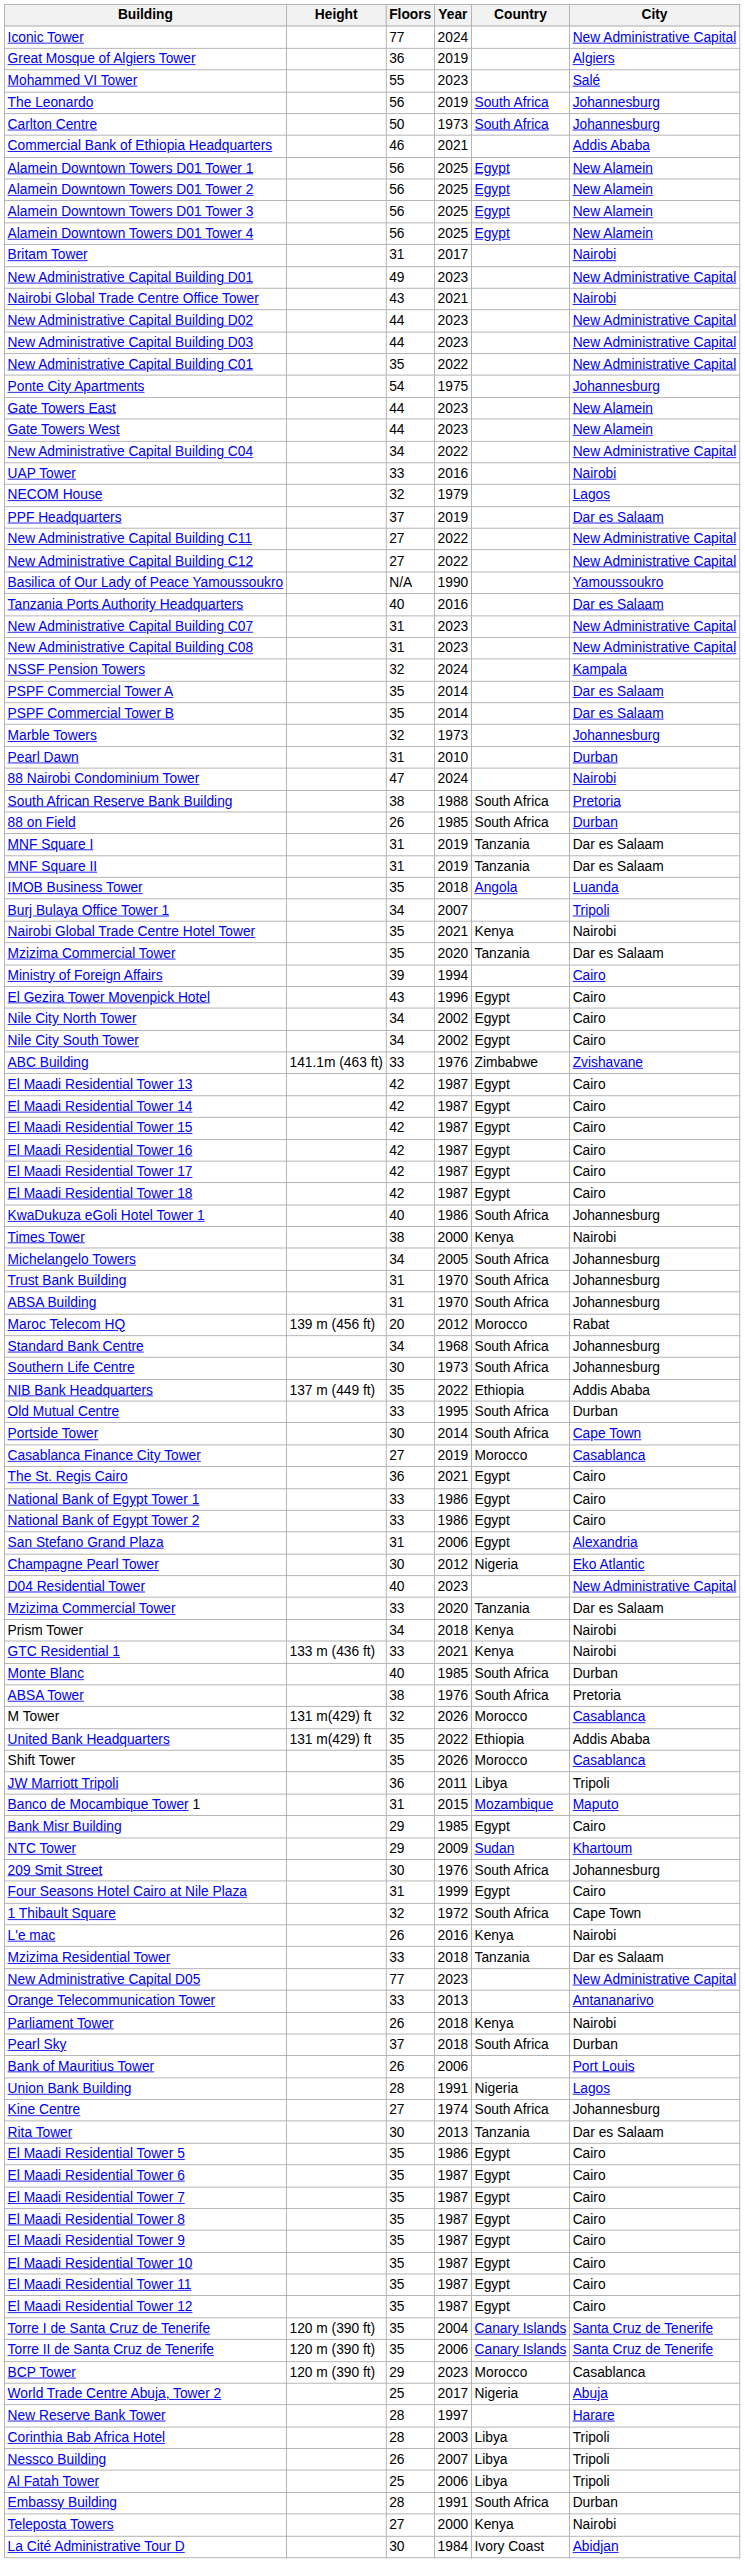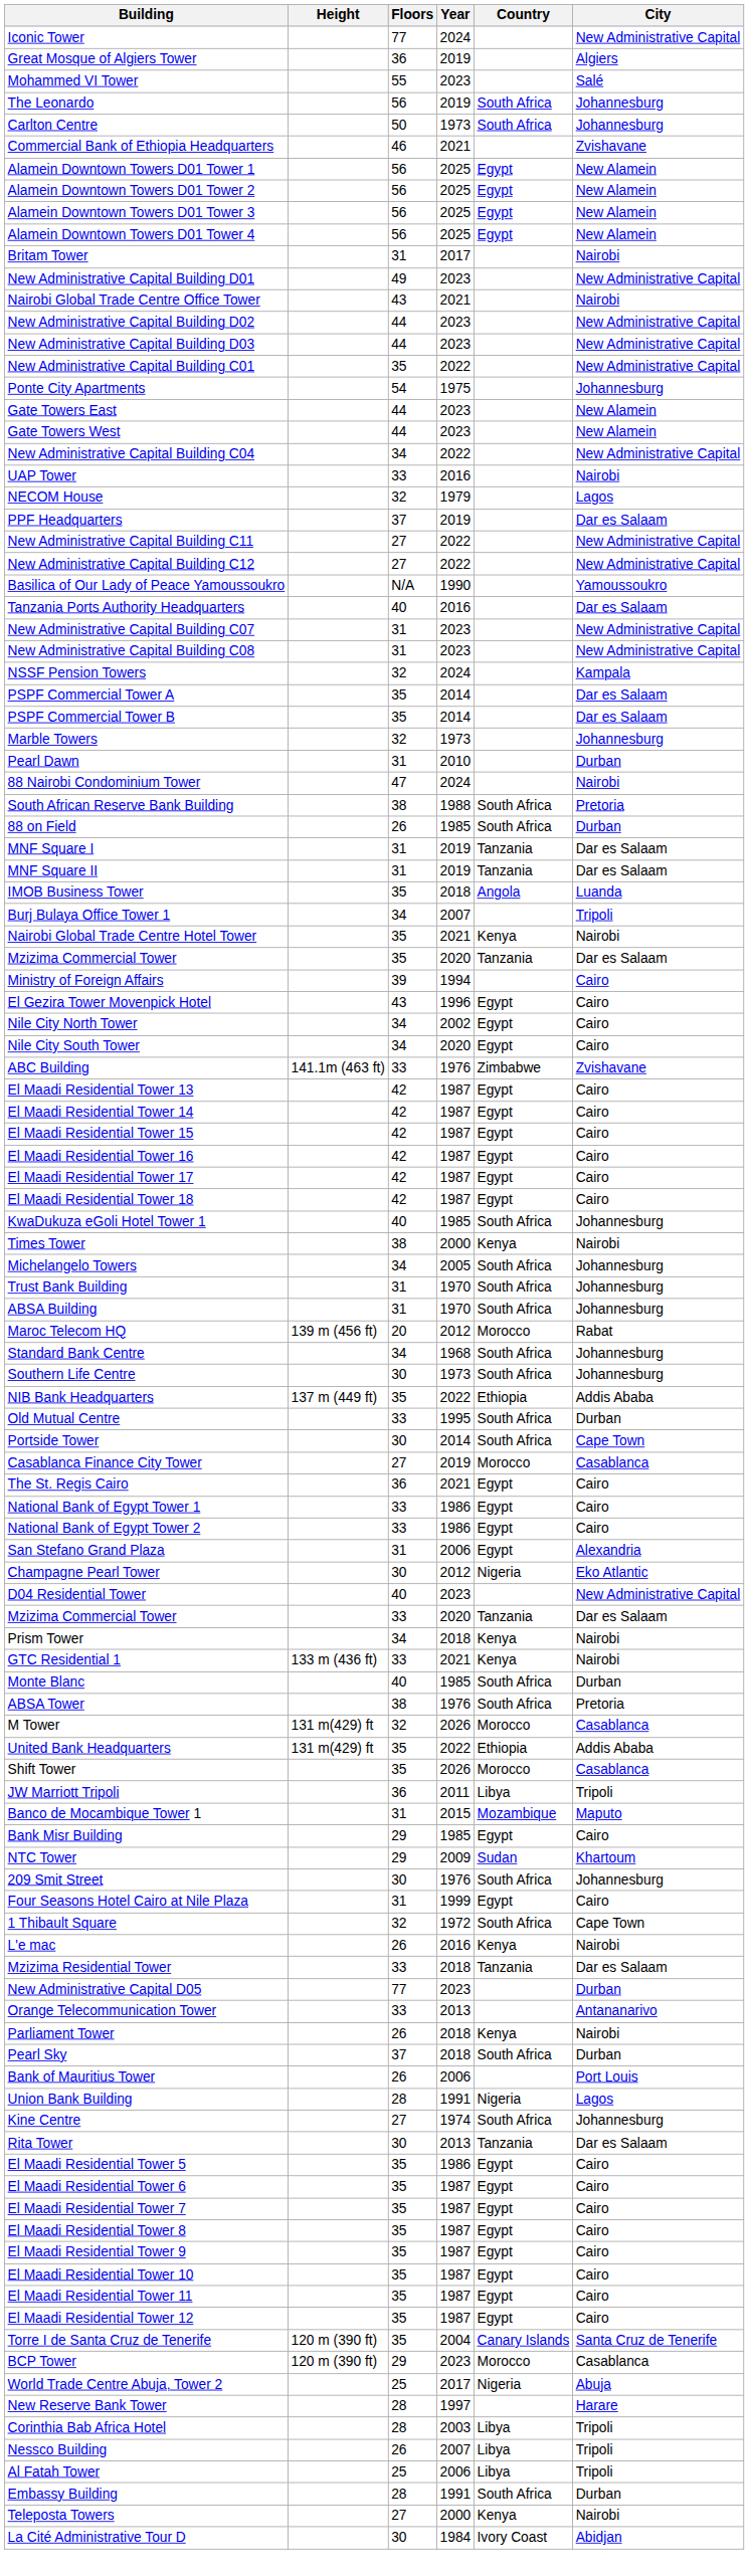Commercial Bank of Ethiopia Headquarters | City: Addis Ababa -> Zvishavane
Nile City South Tower | Year: 2002 -> 2020
KwaDukuza eGoli Hotel Tower 1 | Year: 1986 -> 1985
New Administrative Capital D05 | City: New Administrative Capital -> Durban
- row: Torre II de Santa Cruz de Tenerife | 120 m (390 ft) | 35 | 2006 | Canary Islands | Santa Cruz de Tenerife
